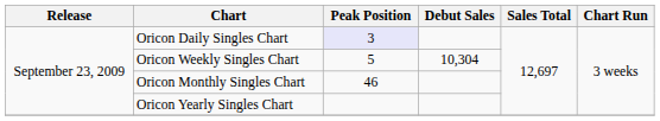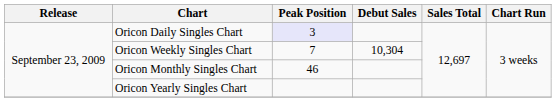Oricon Weekly Singles Chart | Peak Position: 5 -> 7
